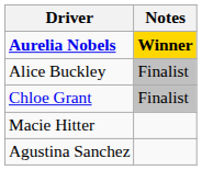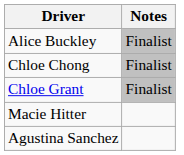- row: Aurelia Nobels | Winner
+ row: Chloe Chong | Finalist
